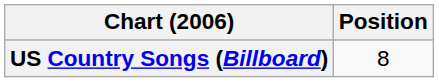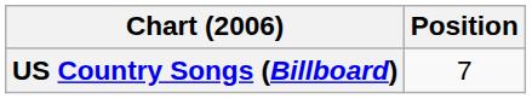US Country Songs (Billboard) | Position: 8 -> 7
